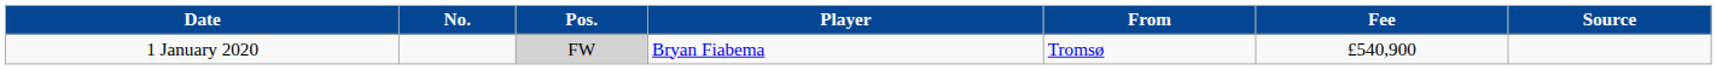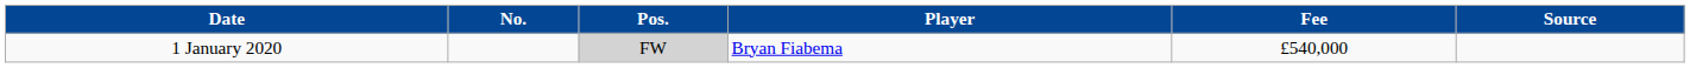- column: From | Tromsø
1 January 2020 | Fee: £540,900 -> £540,000
